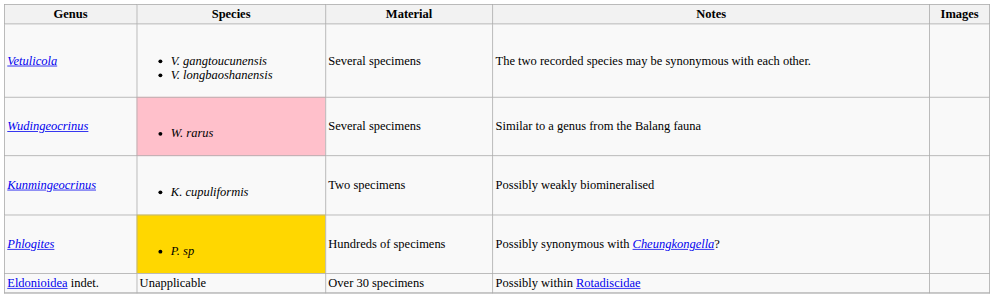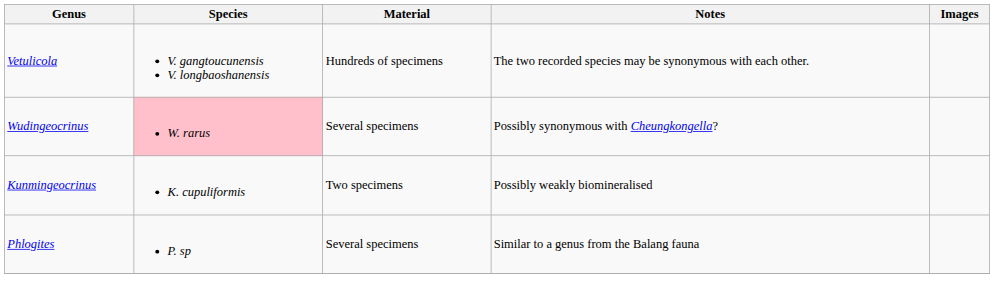Vetulicola | Material: Several specimens -> Hundreds of specimens
Wudingeocrinus | Notes: Similar to a genus from the Balang fauna -> Possibly synonymous with Cheungkongella?
Phlogites | Species: gold background -> no background
Phlogites | Material: Hundreds of specimens -> Several specimens
Phlogites | Notes: Possibly synonymous with Cheungkongella? -> Similar to a genus from the Balang fauna
- row: Eldonioidea indet. | Unapplicable | Over 30 specimens | Possibly within Rotadiscidae
